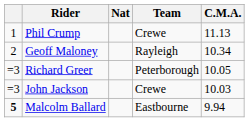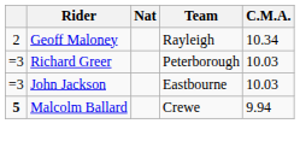- row: 1 | Phil Crump | Crewe | 11.13
Richard Greer | C.M.A.: 10.05 -> 10.03
John Jackson | Team: Crewe -> Eastbourne
Malcolm Ballard | Team: Eastbourne -> Crewe
